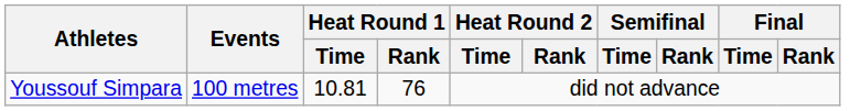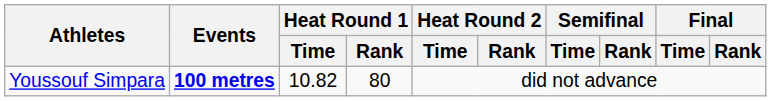Youssouf Simpara | Events: normal -> bold
Youssouf Simpara | Heat Round 1 / Time: 10.81 -> 10.82
Youssouf Simpara | Heat Round 1 / Rank: 76 -> 80
